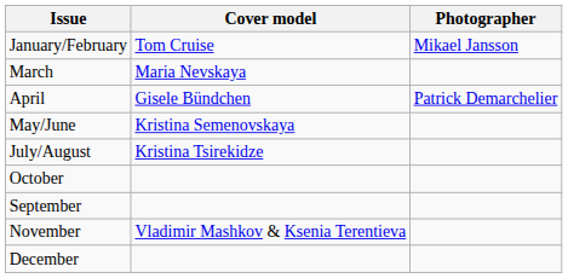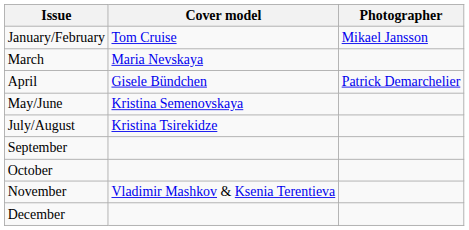rows swapped: September <-> October
